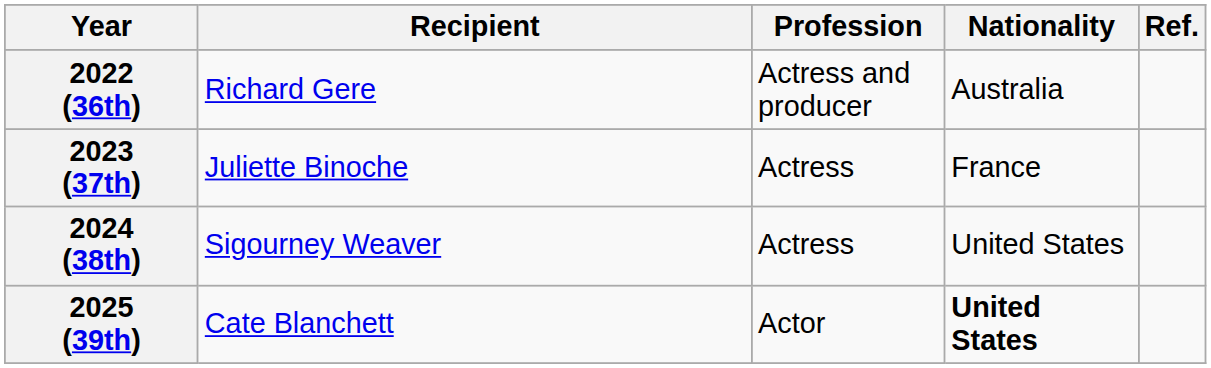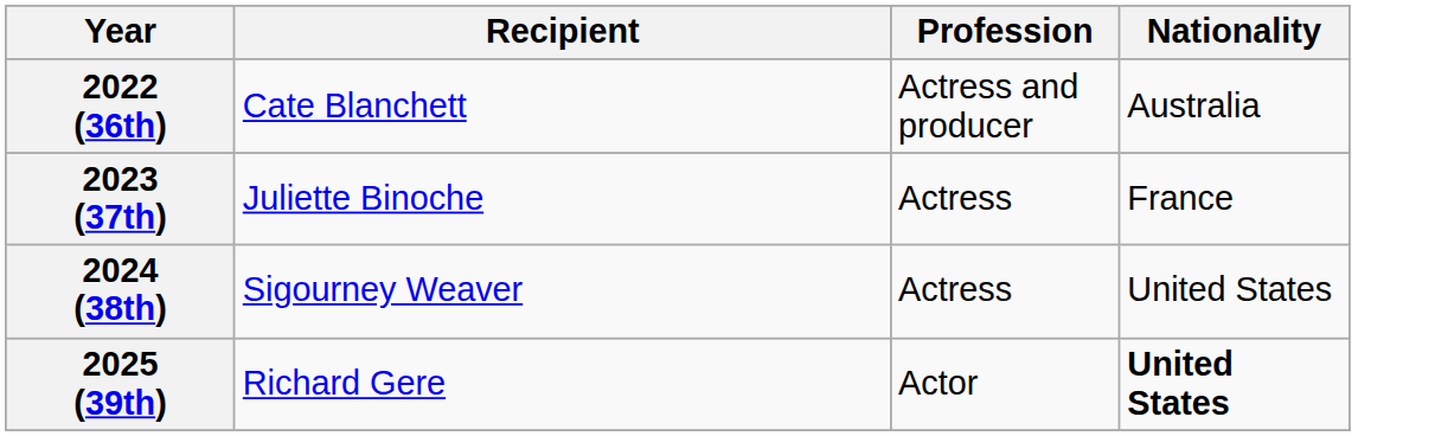- column: Ref.
2022 (36th) | Recipient: Richard Gere -> Cate Blanchett
2025 (39th) | Recipient: Cate Blanchett -> Richard Gere
